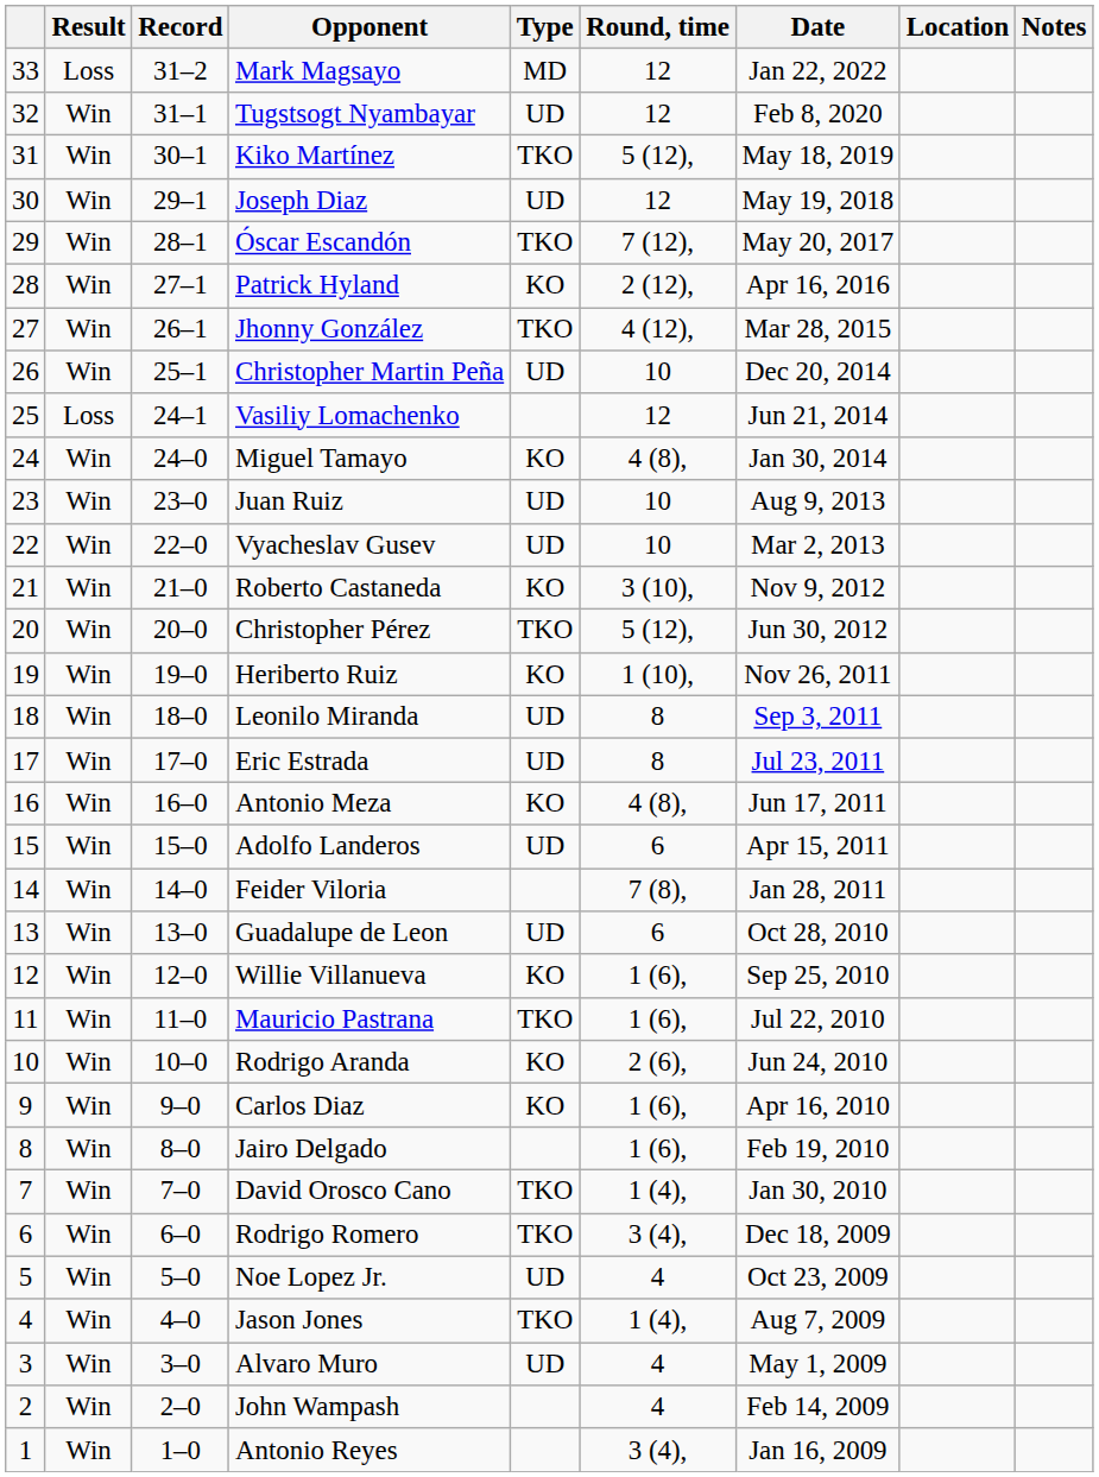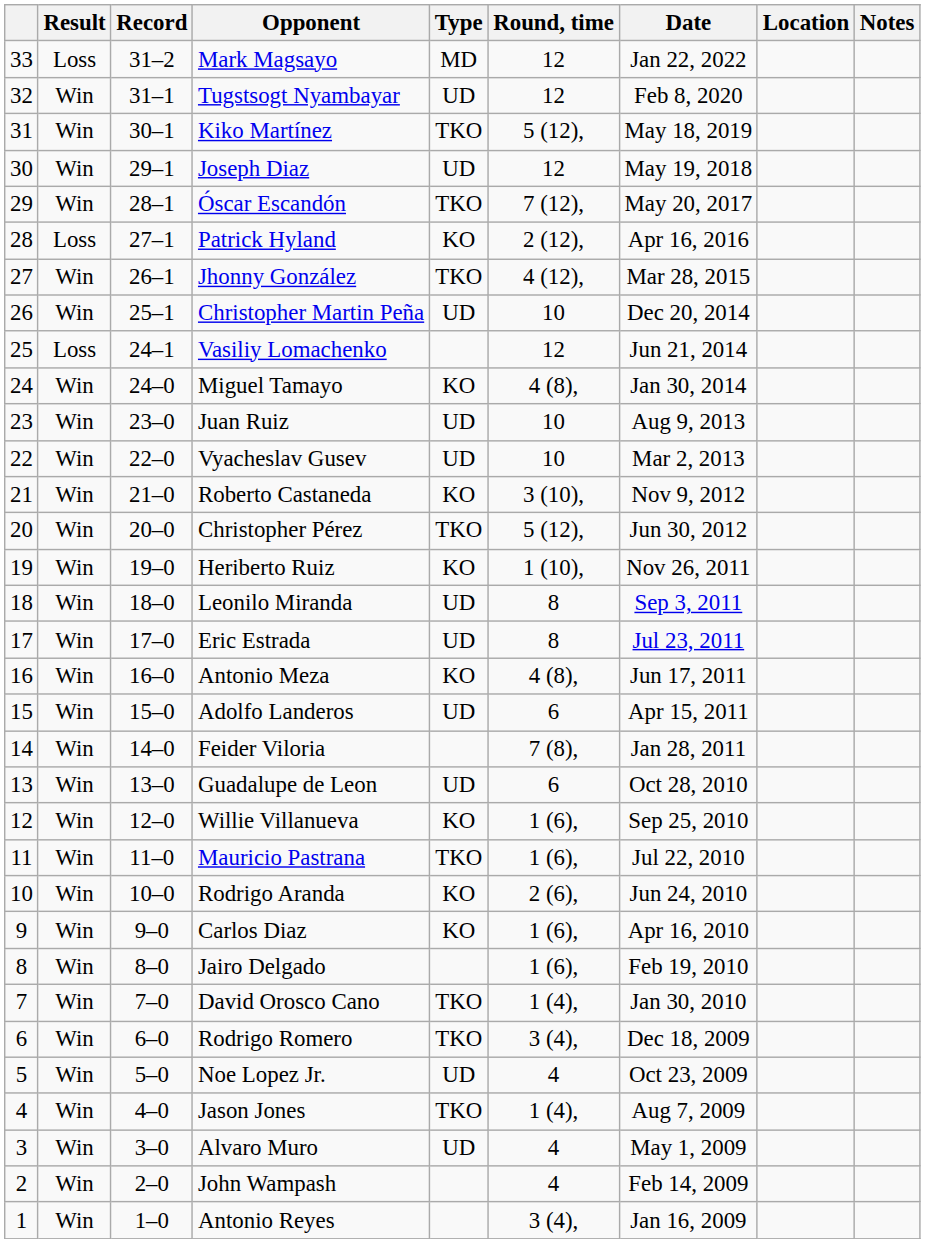Patrick Hyland | Result: Win -> Loss
